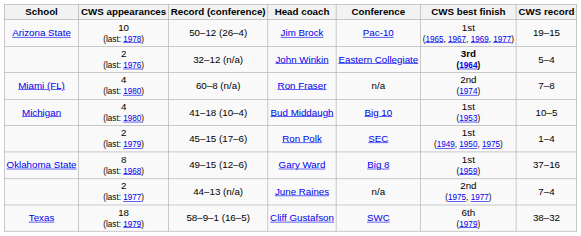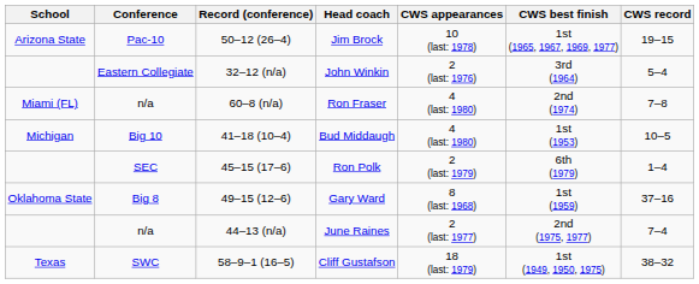columns swapped: Conference <-> CWS appearances
John Winkin | CWS best finish: bold -> normal
Ron Polk | CWS best finish: 1st (1949, 1950, 1975) -> 6th (1979)
Cliff Gustafson | CWS best finish: 6th (1979) -> 1st (1949, 1950, 1975)
